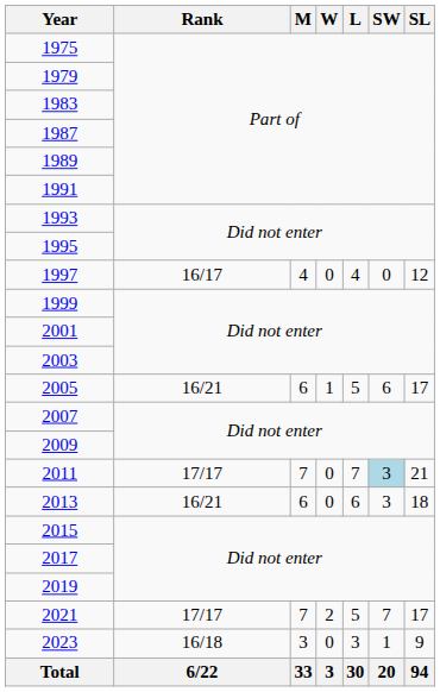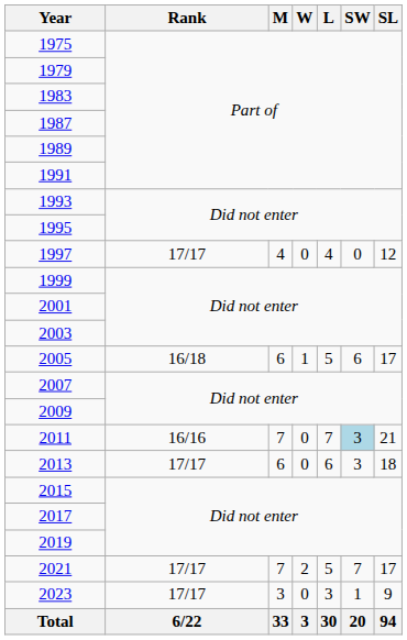1997 | Rank: 16/17 -> 17/17
2005 | Rank: 16/21 -> 16/18
2011 | Rank: 17/17 -> 16/16
2013 | Rank: 16/21 -> 17/17
2023 | Rank: 16/18 -> 17/17
